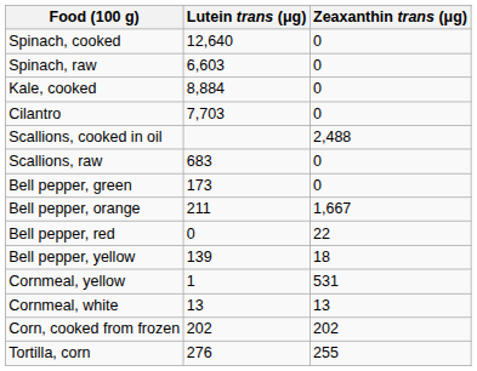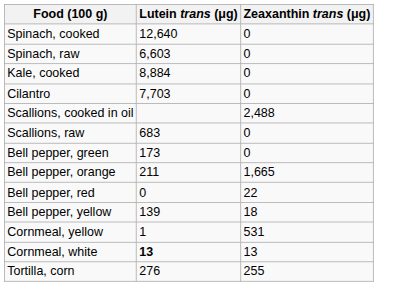Bell pepper, orange | Zeaxanthin trans (μg): 1,667 -> 1,665
Cornmeal, white | Lutein trans (μg): normal -> bold
- row: Corn, cooked from frozen | 202 | 202
